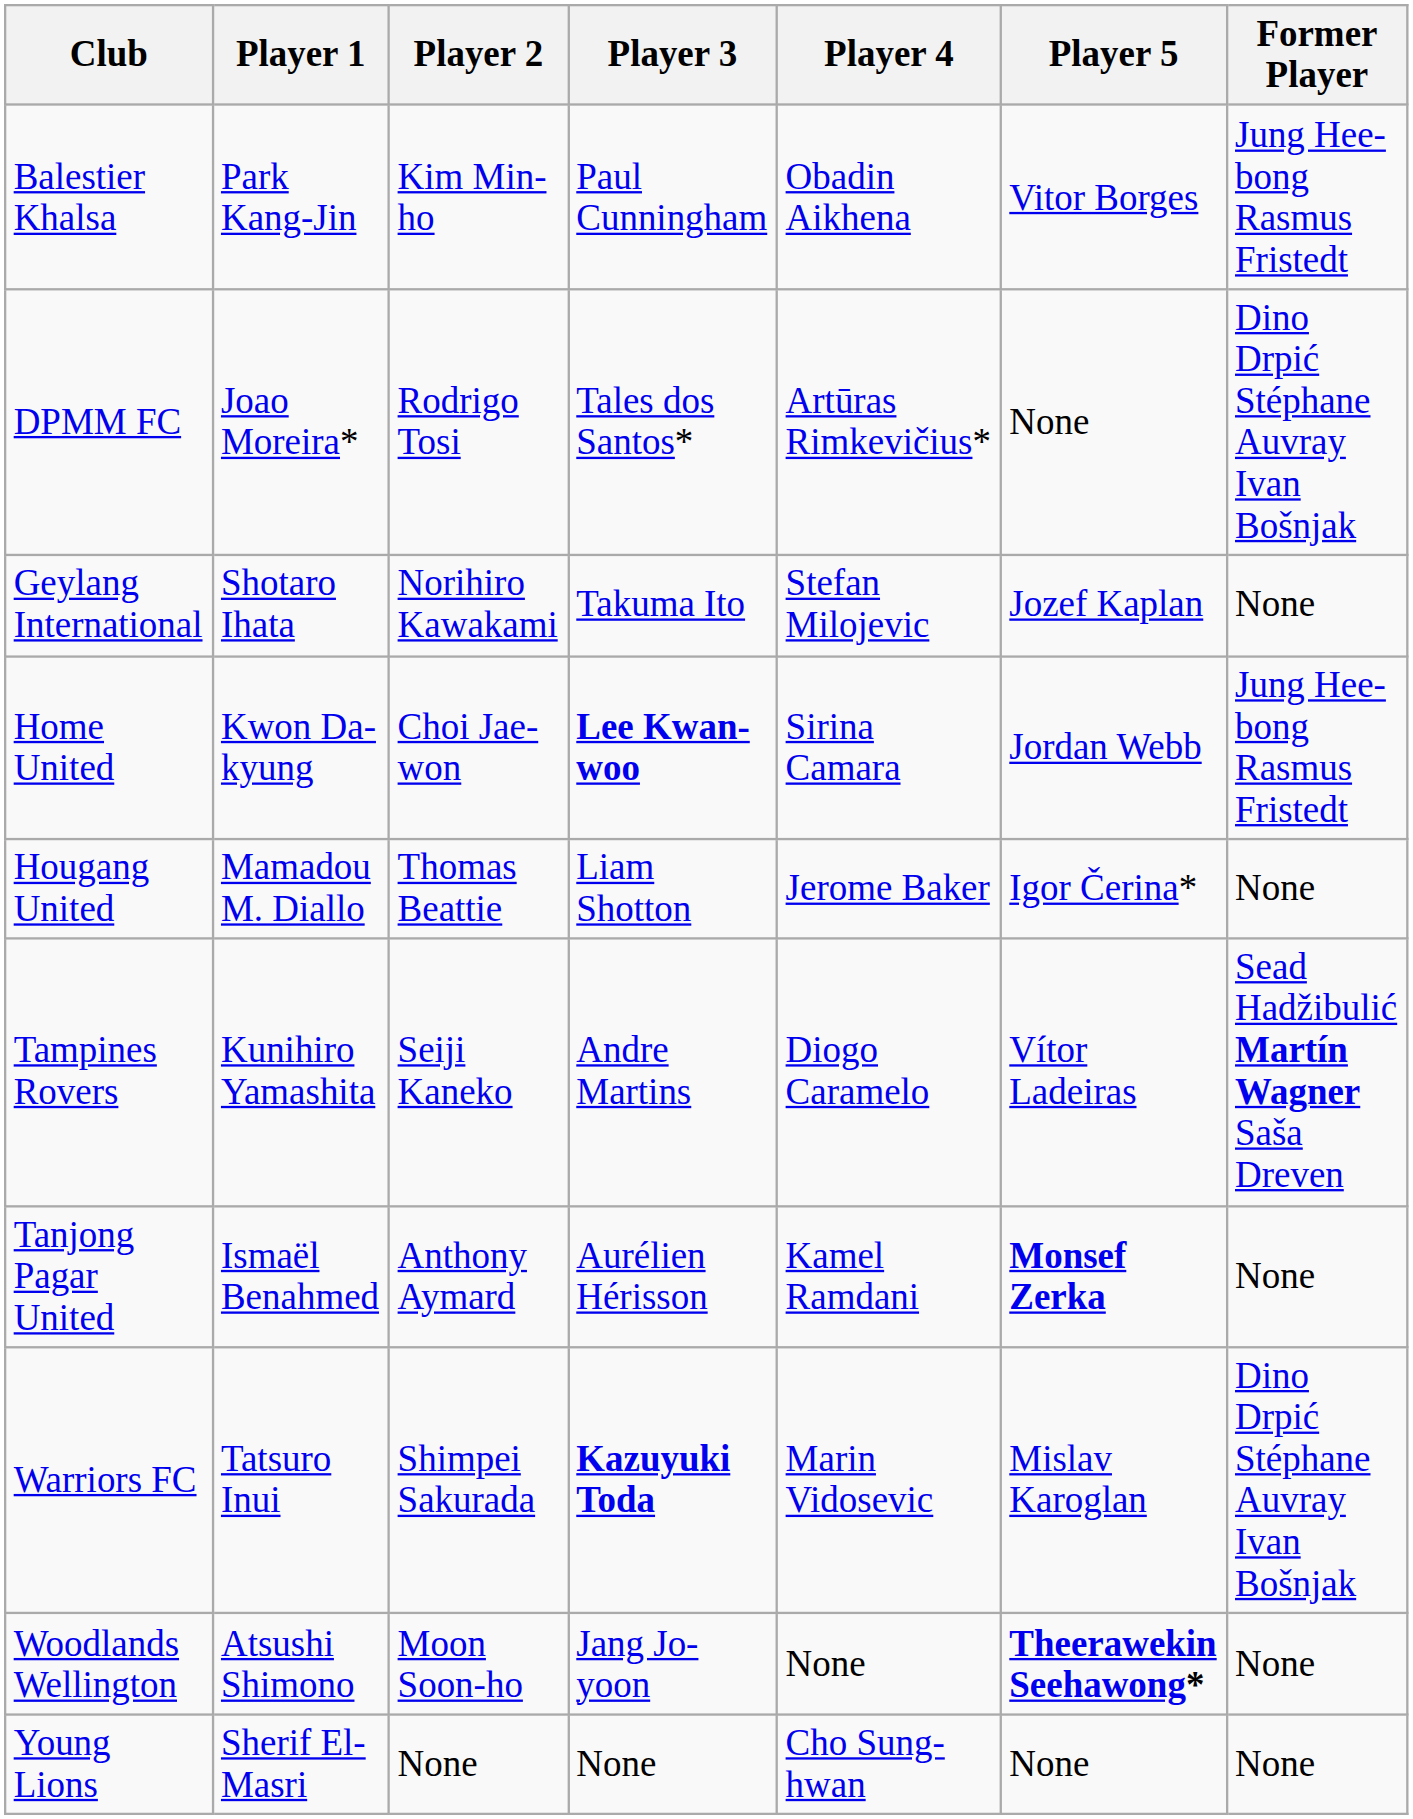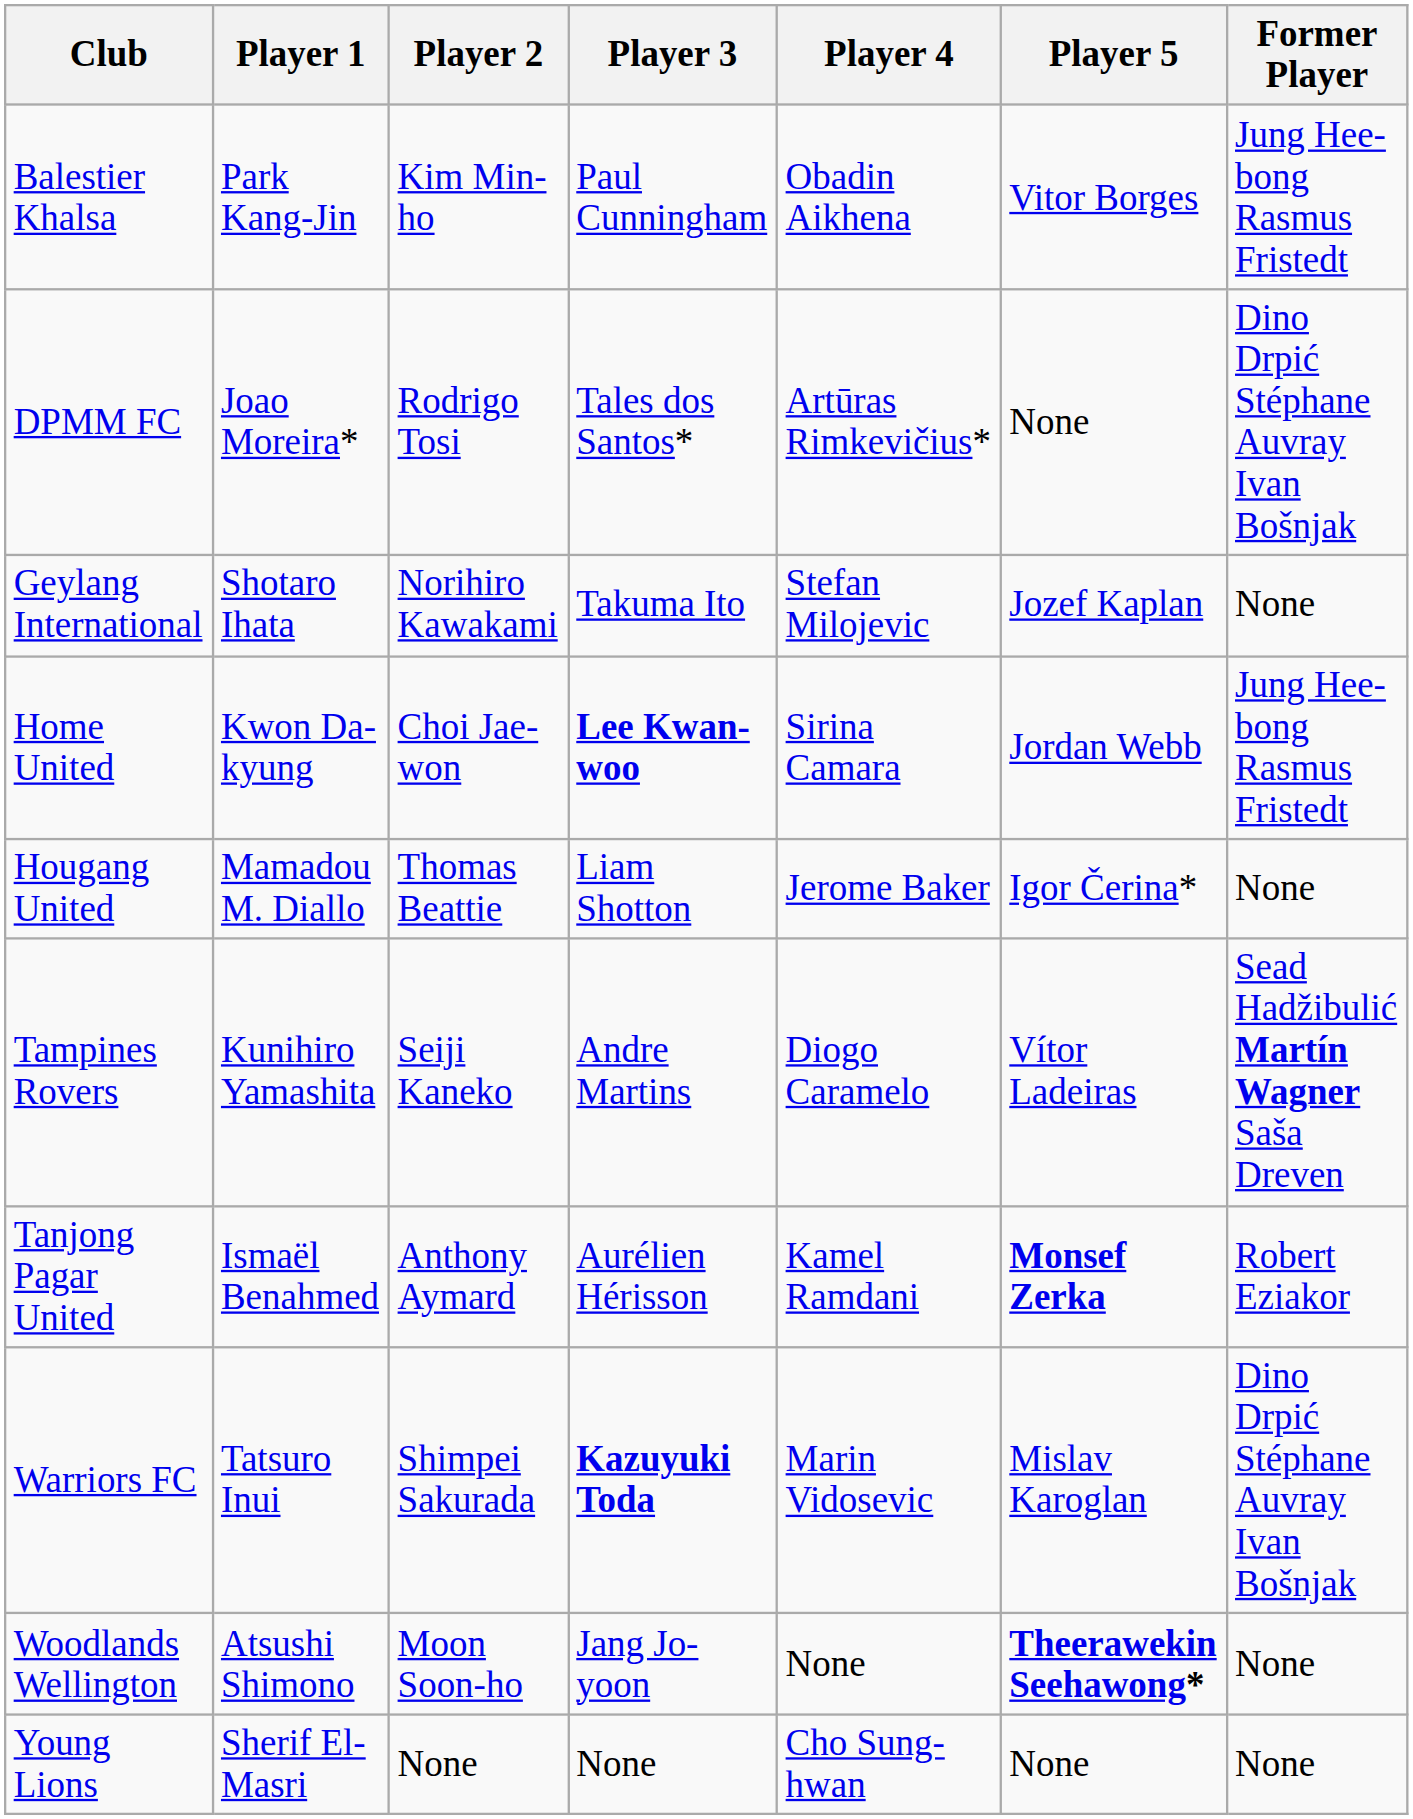Tanjong Pagar United | Former Player: None -> Robert Eziakor
